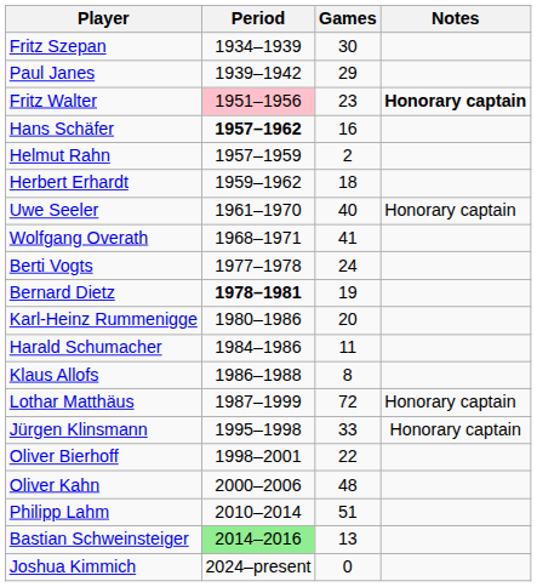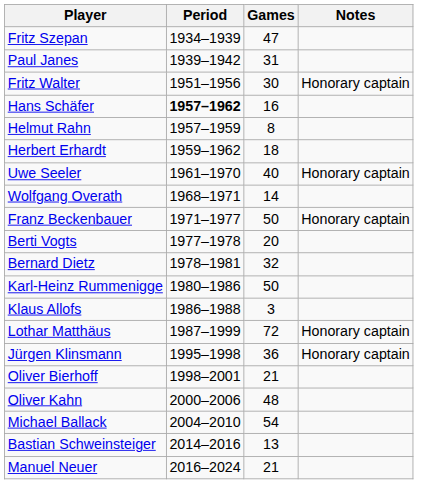Fritz Szepan | Games: 30 -> 47
Paul Janes | Games: 29 -> 31
Fritz Walter | Period: pink background -> no background
Fritz Walter | Games: 23 -> 30
Fritz Walter | Notes: bold -> normal
Helmut Rahn | Games: 2 -> 8
Wolfgang Overath | Games: 41 -> 14
+ row: Franz Beckenbauer | 1971–1977 | 50 | Honorary captain
Berti Vogts | Games: 24 -> 20
Bernard Dietz | Period: bold -> normal
Bernard Dietz | Games: 19 -> 32
Karl-Heinz Rummenigge | Games: 20 -> 50
- row: Harald Schumacher | 1984–1986 | 11
Klaus Allofs | Games: 8 -> 3
Jürgen Klinsmann | Games: 33 -> 36
Oliver Bierhoff | Games: 22 -> 21
+ row: Michael Ballack | 2004–2010 | 54
- row: Philipp Lahm | 2010–2014 | 51
Bastian Schweinsteiger | Period: lightgreen background -> no background
+ row: Manuel Neuer | 2016–2024 | 21
- row: Joshua Kimmich | 2024–present | 0
